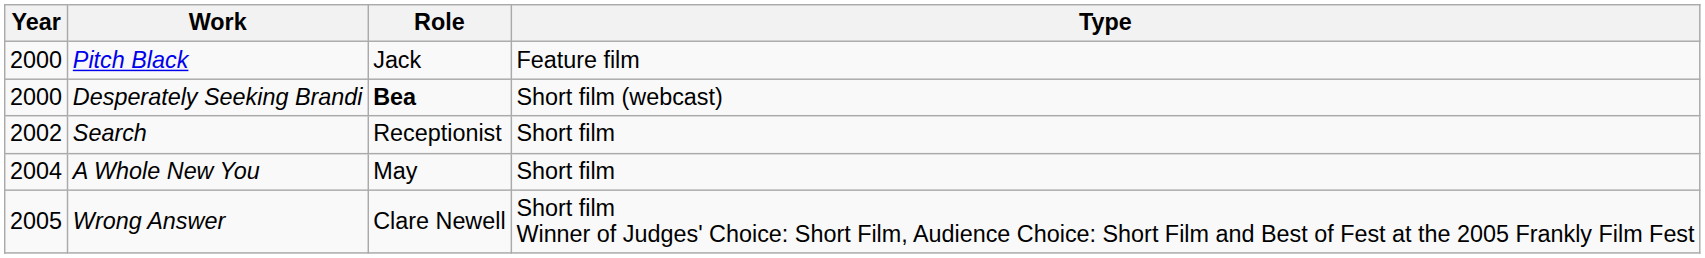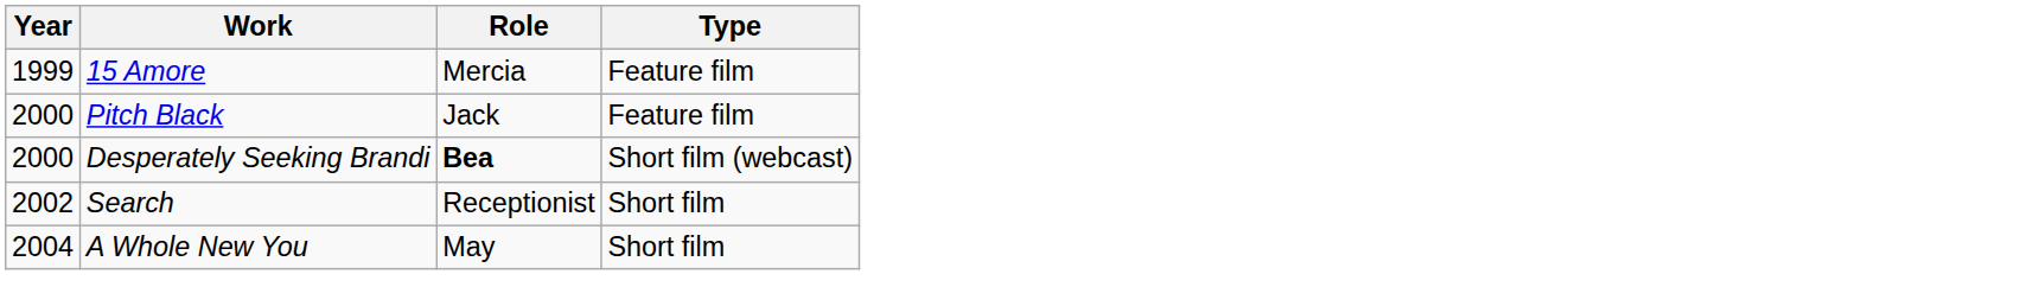+ row: 1999 | 15 Amore | Mercia | Feature film
- row: 2005 | Wrong Answer | Clare Newell | Short film Winner of Judges' Choice: Short Film, Audience Choice: Short Film and Best of Fest at the 2005 Frankly Film Fest
